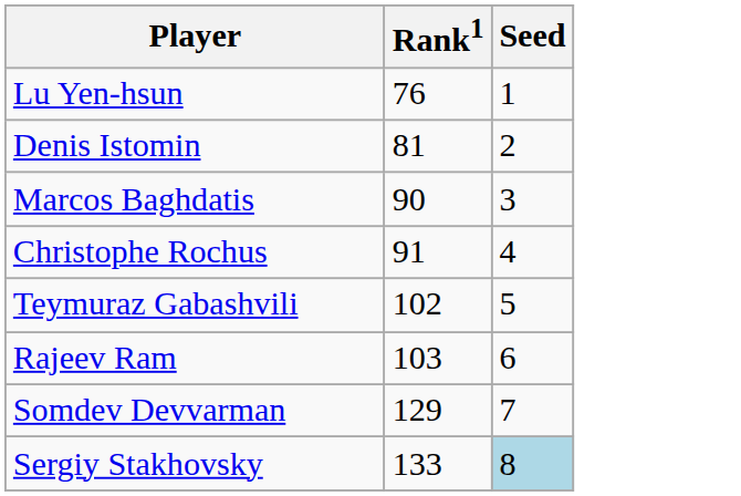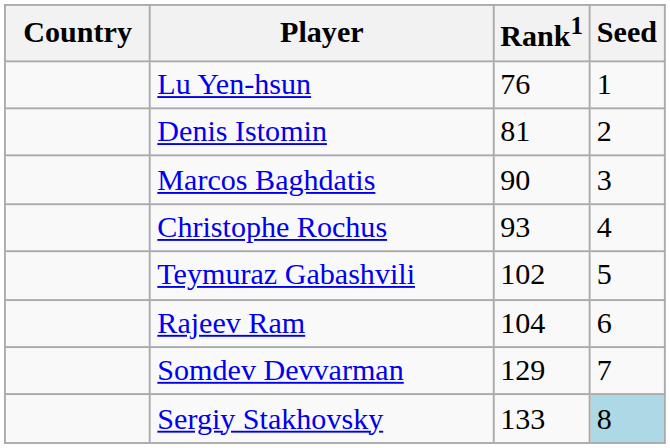+ column: Country
Christophe Rochus | Rank1: 91 -> 93
Rajeev Ram | Rank1: 103 -> 104
